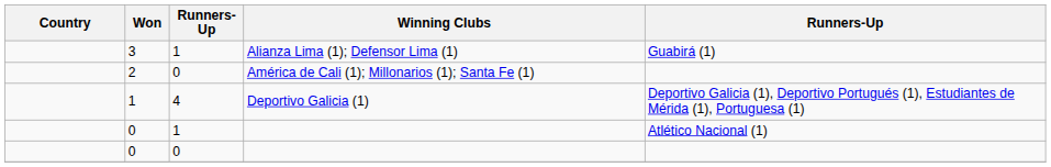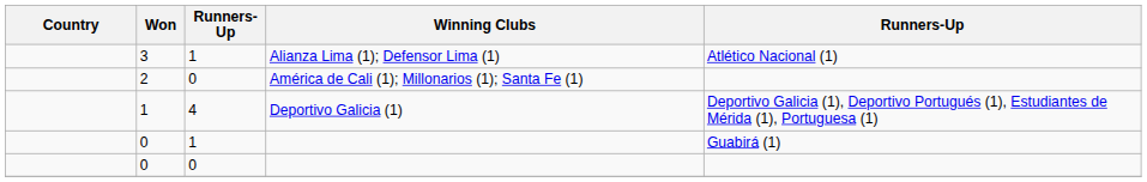3 | column 5: Guabirá (1) -> Atlético Nacional (1)
0 / 1 | column 5: Atlético Nacional (1) -> Guabirá (1)
